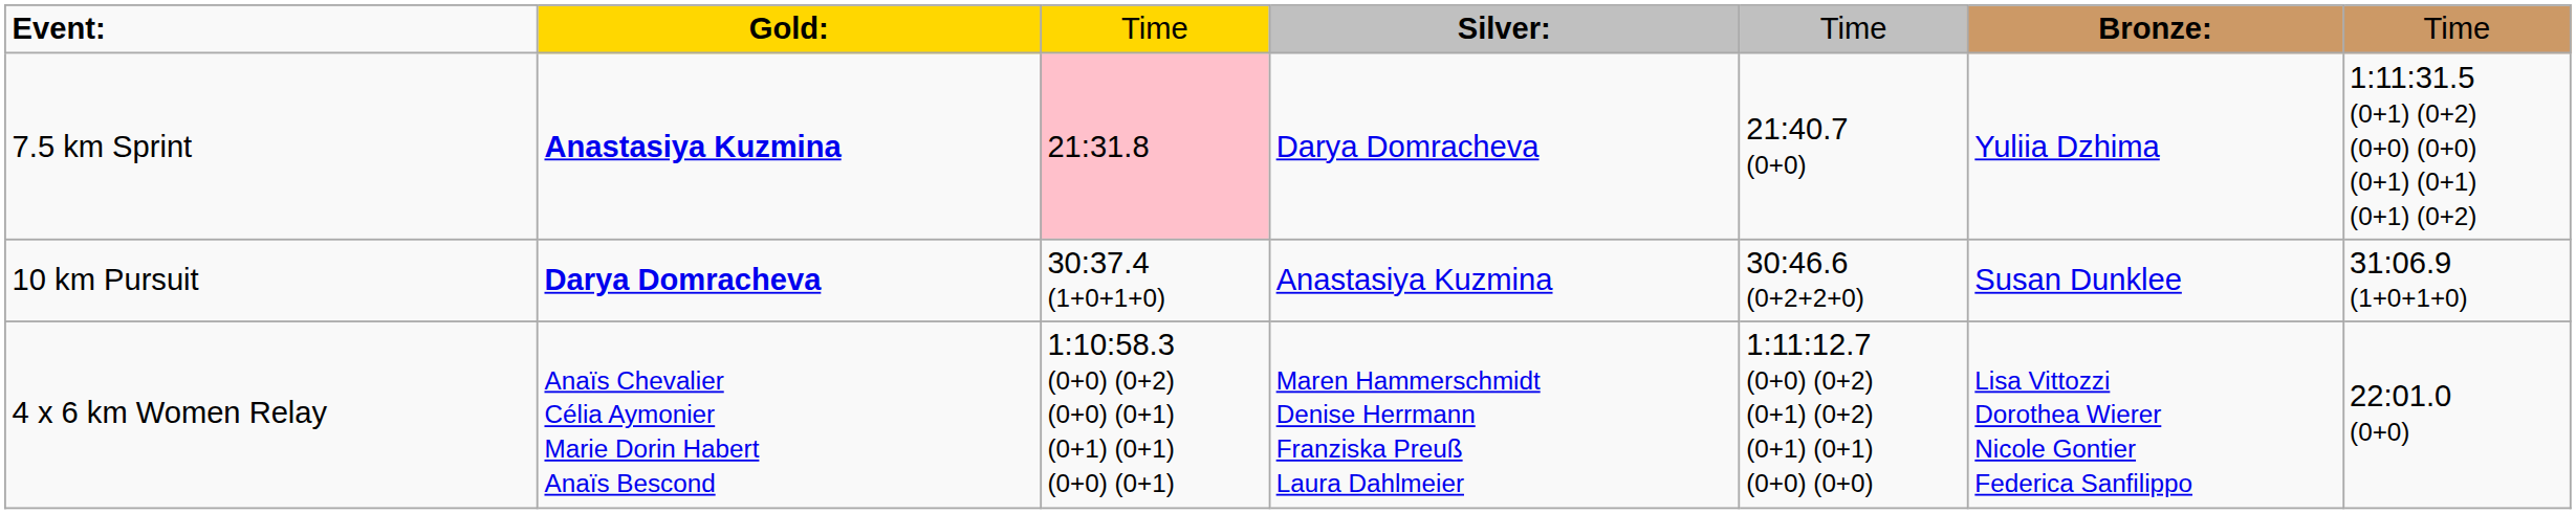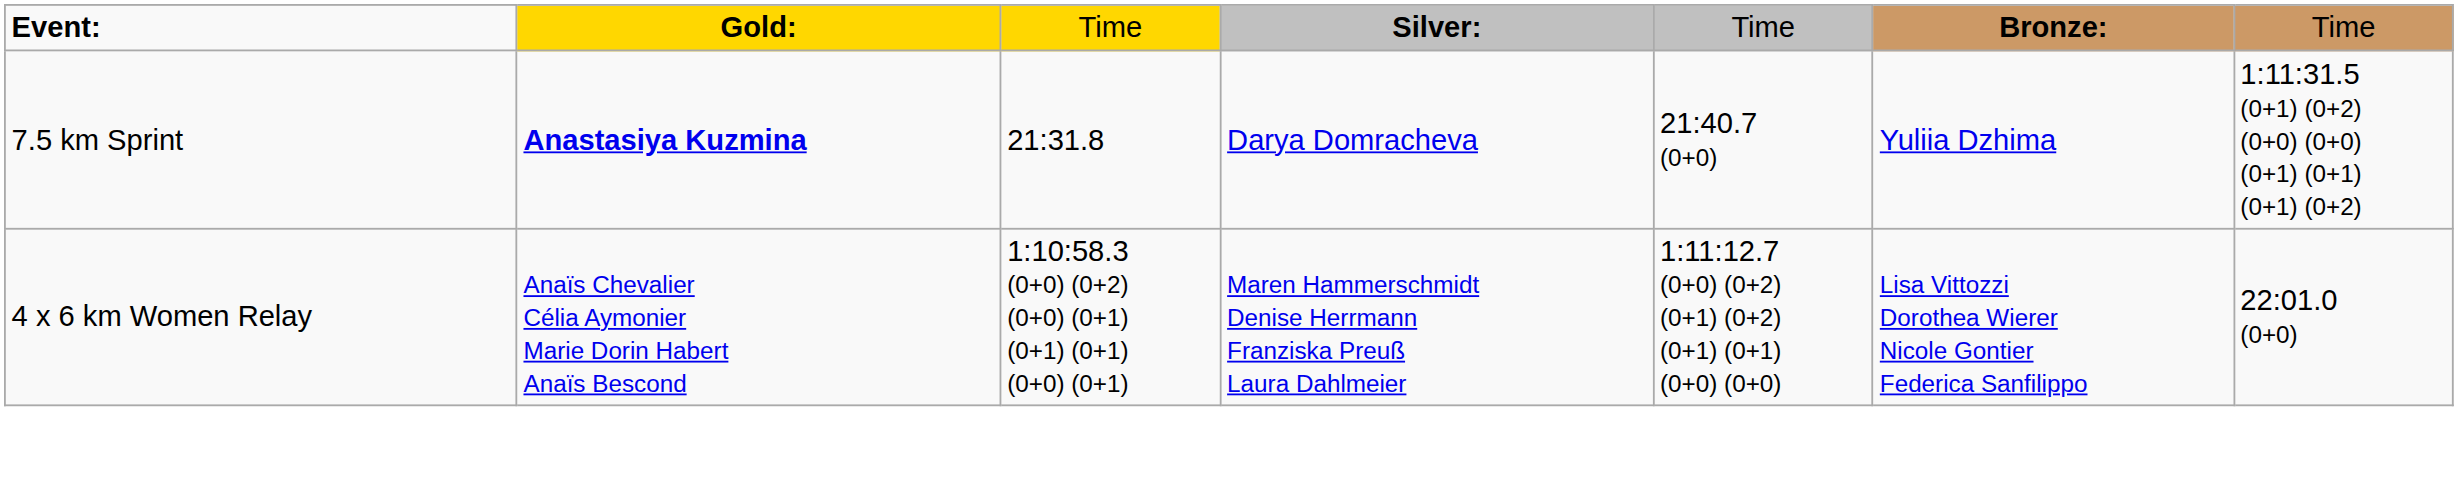7.5 km Sprint | column 3: pink background -> no background
- row: 10 km Pursuit | Darya Domracheva | 30:37.4 (1+0+1+0) | Anastasiya Kuzmina | 30:46.6 (0+2+2+0) | Susan Dunklee | 31:06.9 (1+0+1+0)
